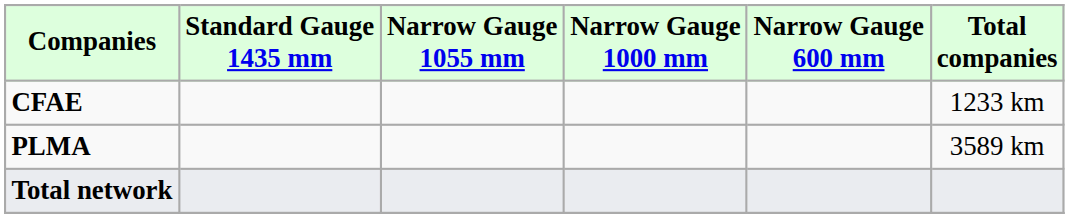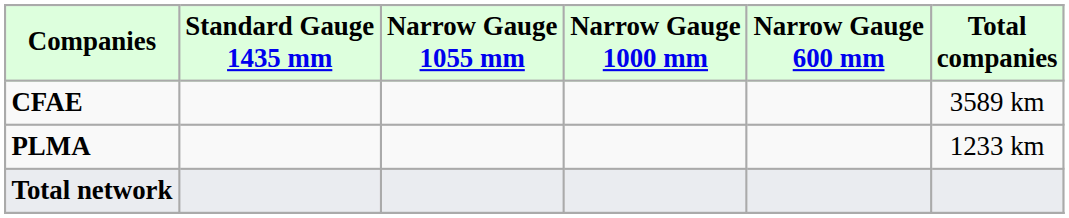CFAE | Total companies: 1233 km -> 3589 km
PLMA | Total companies: 3589 km -> 1233 km
